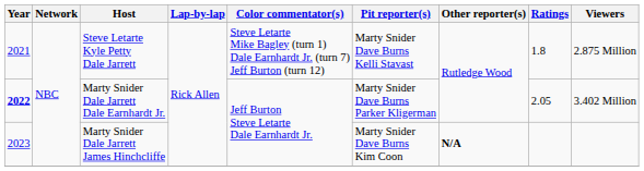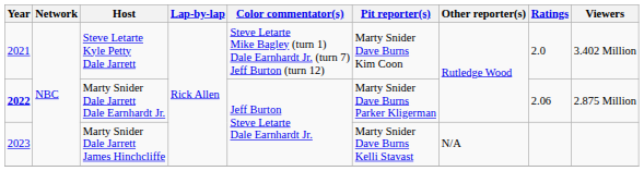Steve Letarte Kyle Petty Dale Jarrett | Pit reporter(s): Marty Snider Dave Burns Kelli Stavast -> Marty Snider Dave Burns Kim Coon
Steve Letarte Kyle Petty Dale Jarrett | Ratings: 1.8 -> 2.0
Steve Letarte Kyle Petty Dale Jarrett | Viewers: 2.875 Million -> 3.402 Million
Marty Snider Dale Jarrett Dale Earnhardt Jr. | Ratings: 2.05 -> 2.06
Marty Snider Dale Jarrett Dale Earnhardt Jr. | Viewers: 3.402 Million -> 2.875 Million
Marty Snider Dale Jarrett James Hinchcliffe | Pit reporter(s): Marty Snider Dave Burns Kim Coon -> Marty Snider Dave Burns Kelli Stavast
Marty Snider Dale Jarrett James Hinchcliffe | Other reporter(s): bold -> normal
